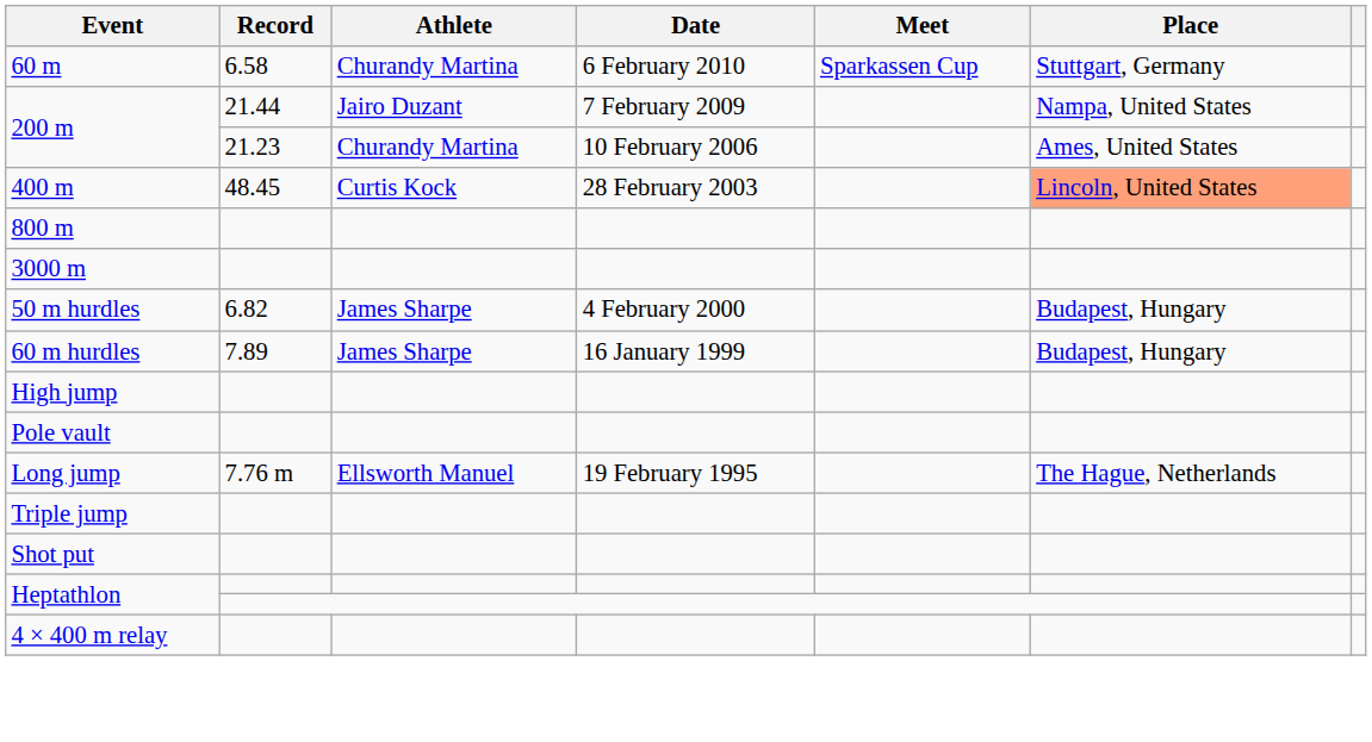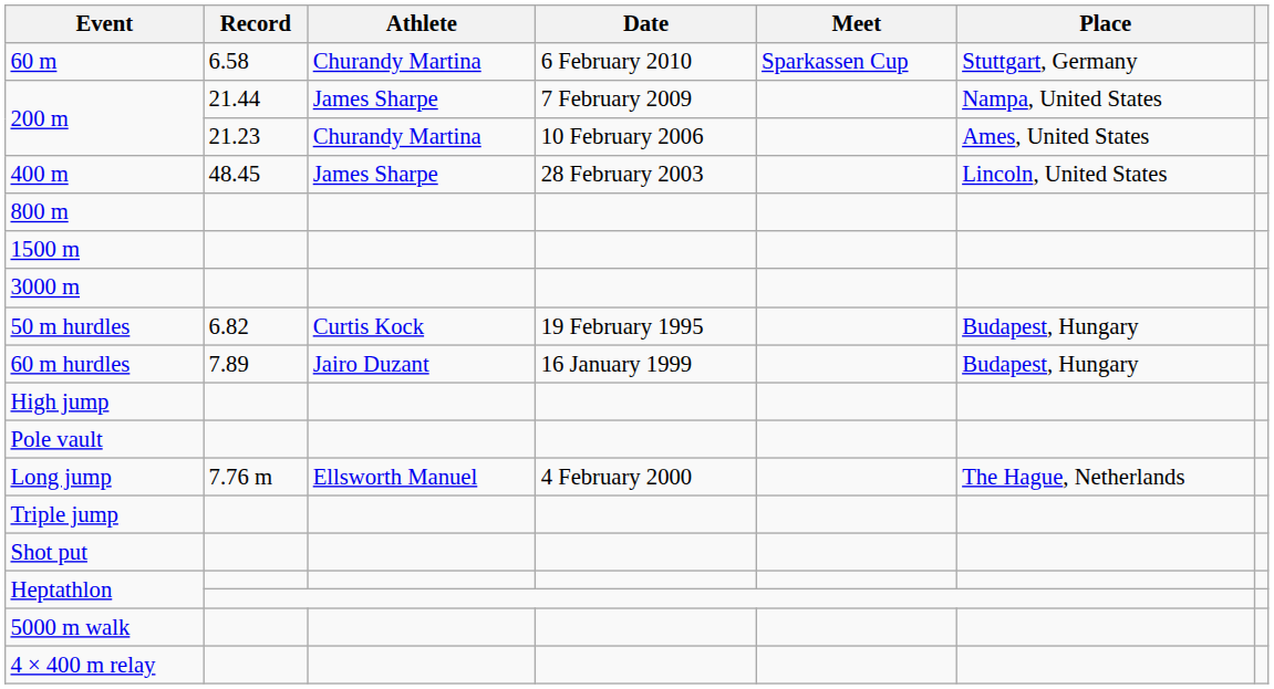200 m / 21.44 | Athlete: Jairo Duzant -> James Sharpe
400 m | Athlete: Curtis Kock -> James Sharpe
400 m | Place: lightsalmon background -> no background
+ row: 1500 m
50 m hurdles | Athlete: James Sharpe -> Curtis Kock
50 m hurdles | Date: 4 February 2000 -> 19 February 1995
60 m hurdles | Athlete: James Sharpe -> Jairo Duzant
Long jump | Date: 19 February 1995 -> 4 February 2000
+ row: 5000 m walk
